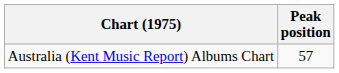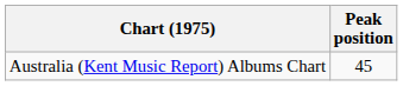Australia (Kent Music Report) Albums Chart | Peak position: 57 -> 45
